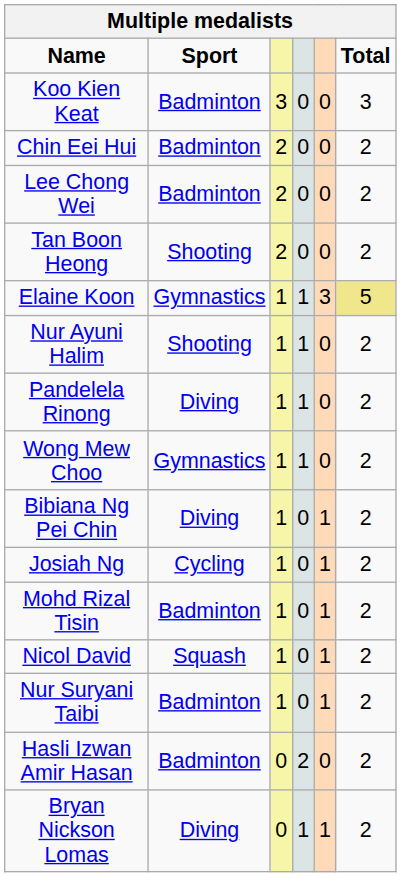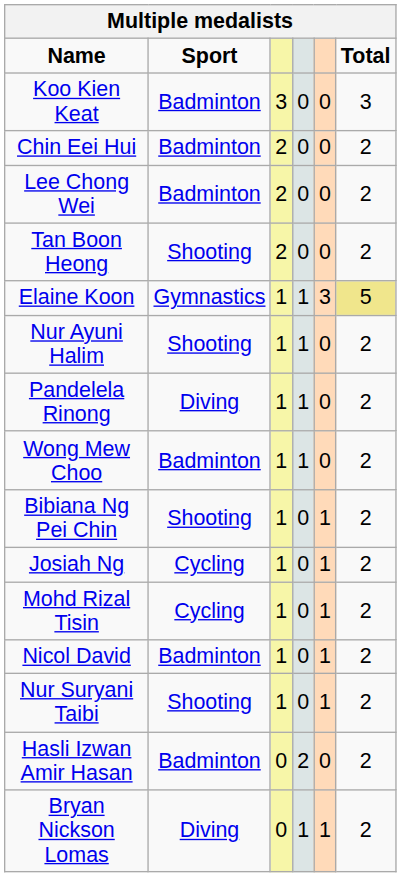Wong Mew Choo | Sport: Gymnastics -> Badminton
Bibiana Ng Pei Chin | Sport: Diving -> Shooting
Mohd Rizal Tisin | Sport: Badminton -> Cycling
Nicol David | Sport: Squash -> Badminton
Nur Suryani Taibi | Sport: Badminton -> Shooting
